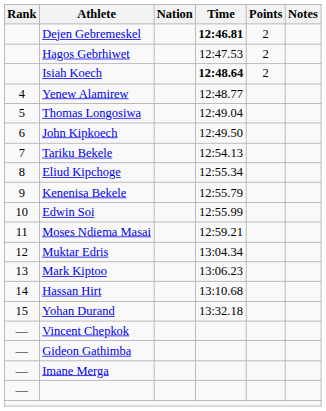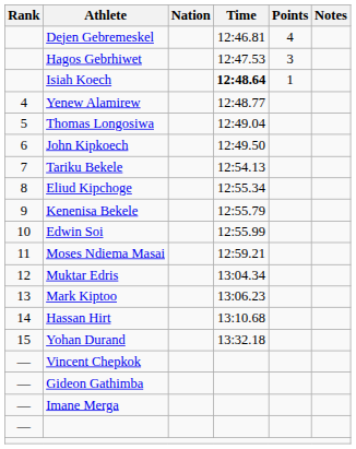Dejen Gebremeskel | Time: bold -> normal
Dejen Gebremeskel | Points: 2 -> 4
Hagos Gebrhiwet | Points: 2 -> 3
Isiah Koech | Points: 2 -> 1
